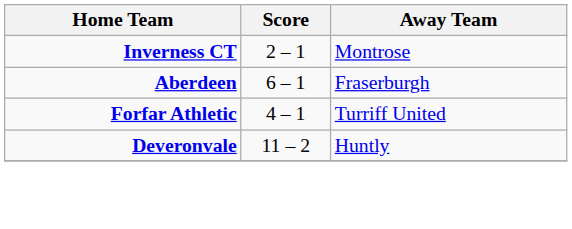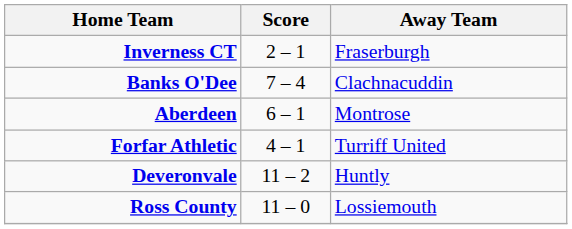Inverness CT | Away Team: Montrose -> Fraserburgh
+ row: Banks O'Dee | 7 – 4 | Clachnacuddin
Aberdeen | Away Team: Fraserburgh -> Montrose
+ row: Ross County | 11 – 0 | Lossiemouth
